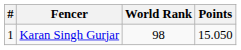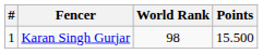Karan Singh Gurjar | Points: 15.050 -> 15.500
